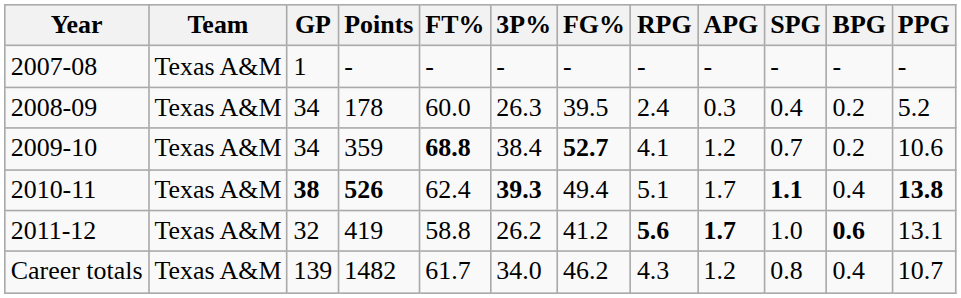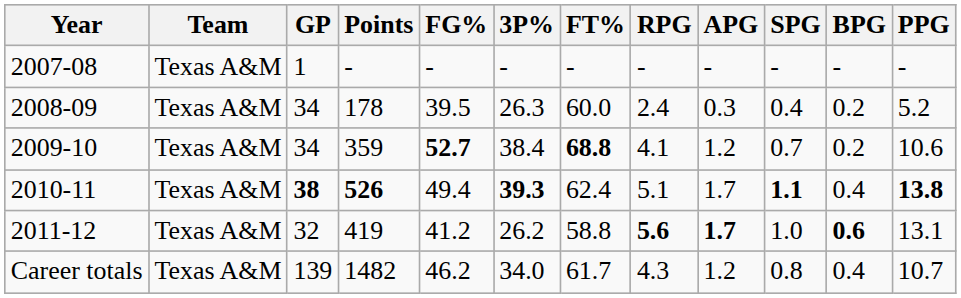columns swapped: FG% <-> FT%
